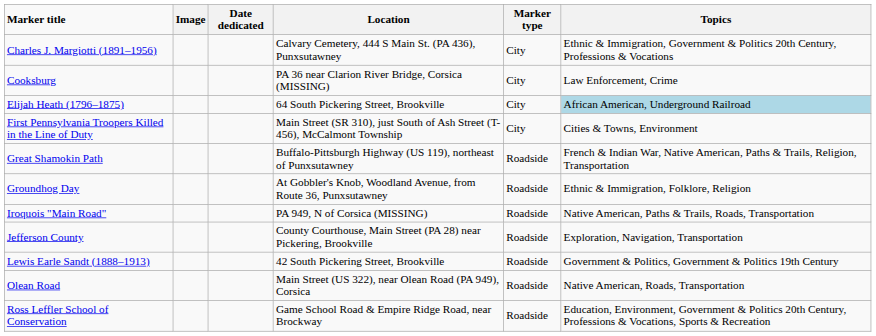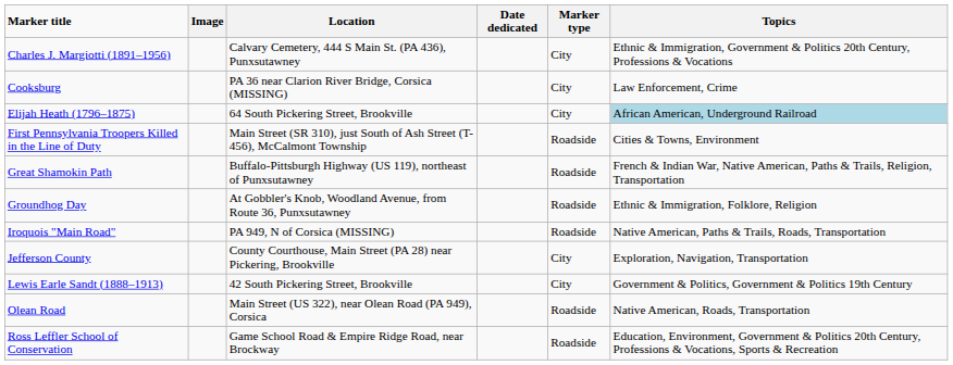columns swapped: Date dedicated <-> Location
First Pennsylvania Troopers Killed in the Line of Duty | Marker type: City -> Roadside
Jefferson County | Marker type: Roadside -> City
Lewis Earle Sandt (1888–1913) | Marker type: Roadside -> City
